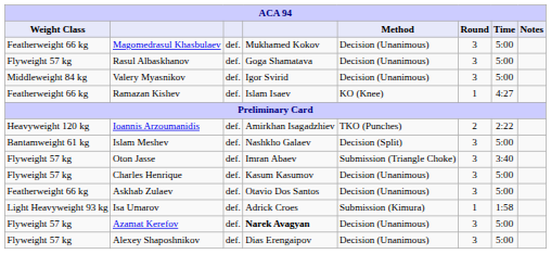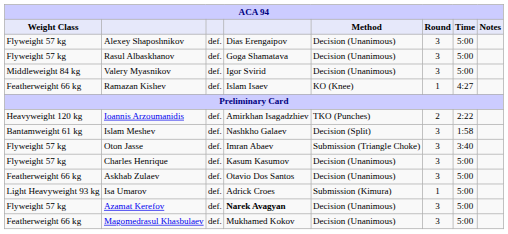rows swapped: Magomedrasul Khasbulaev <-> Alexey Shaposhnikov
Islam Meshev | Time: 5:00 -> 1:58
Isa Umarov | Time: 1:58 -> 5:00
